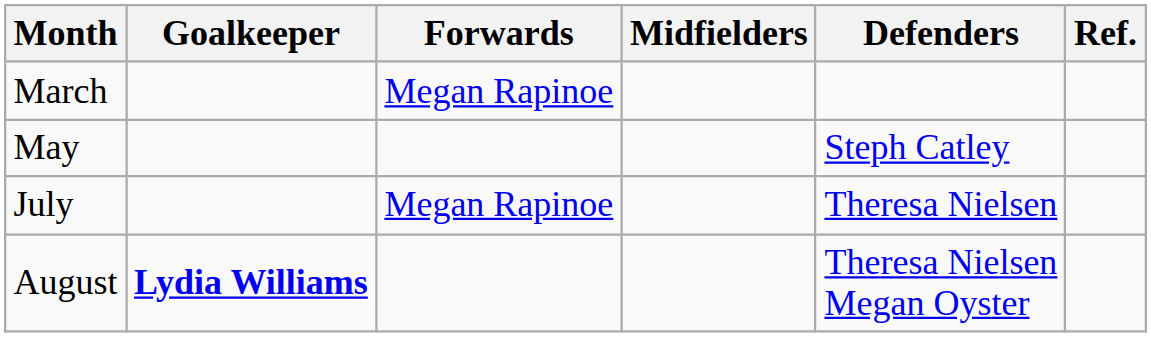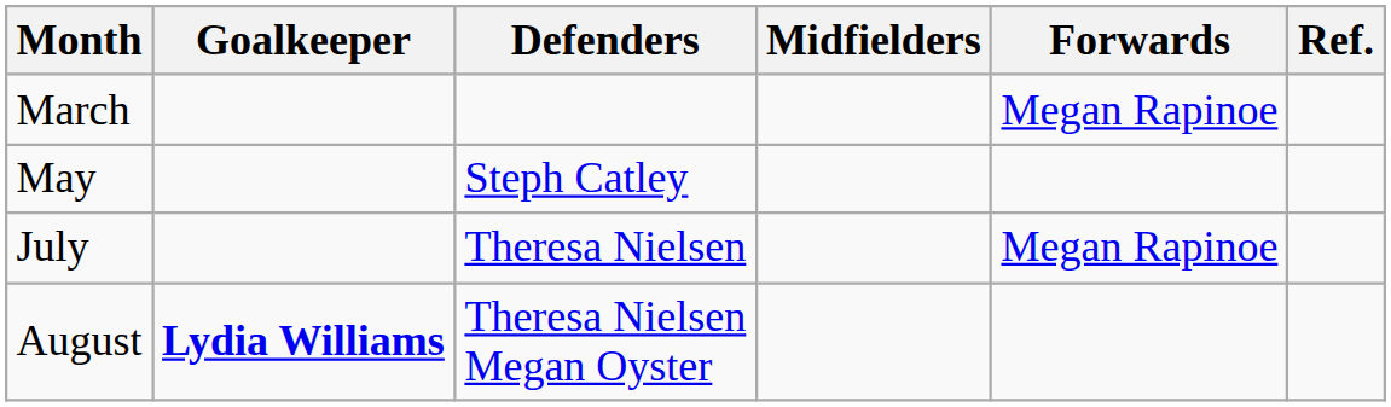columns swapped: Defenders <-> Forwards
